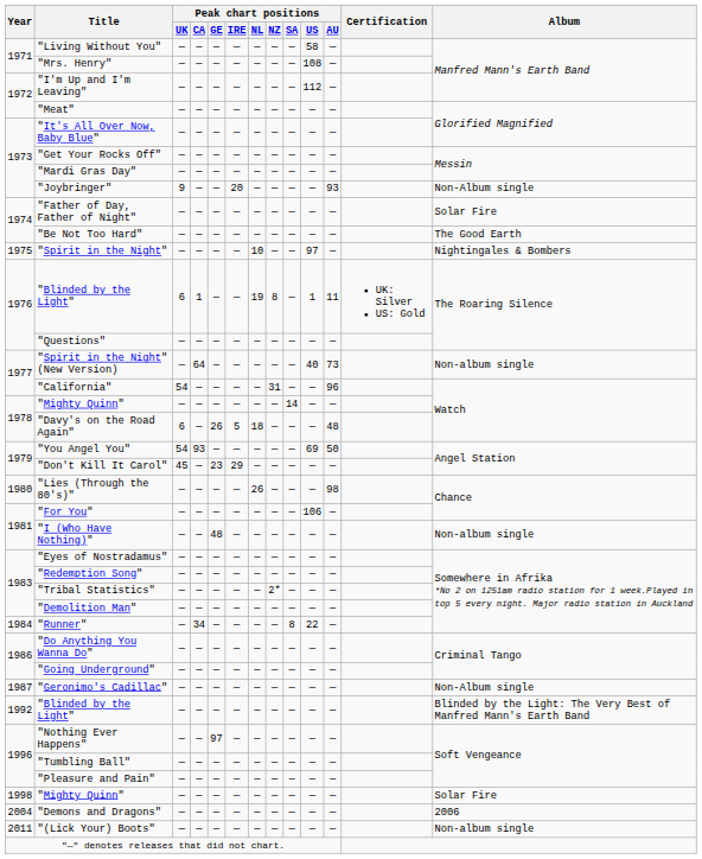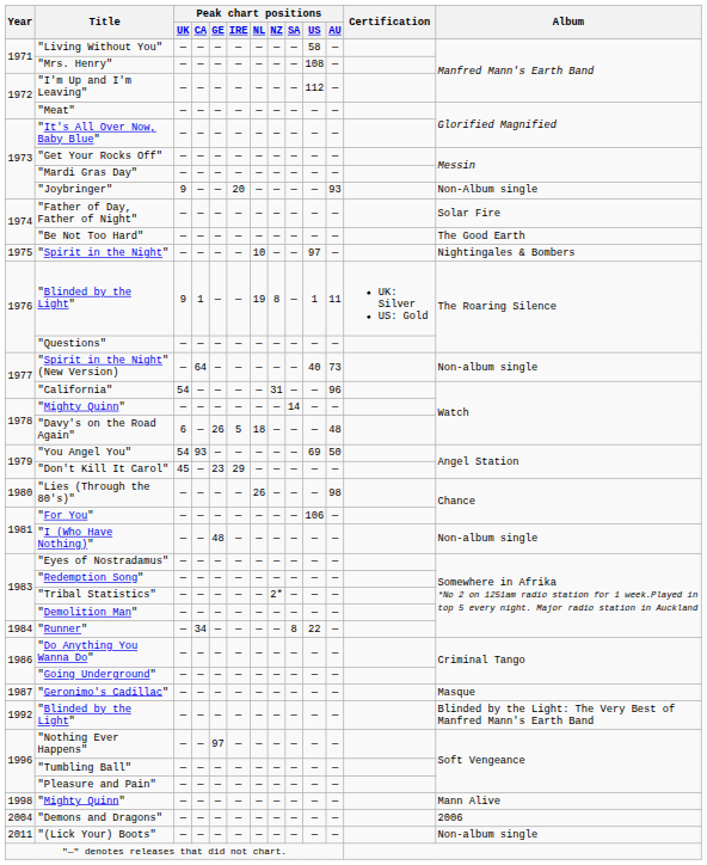1976 / "Blinded by the Light" | Peak chart positions / UK: 6 -> 9
"Geronimo's Cadillac" | Album: Non-Album single -> Masque
1998 / "Mighty Quinn" | Album: Solar Fire -> Mann Alive
